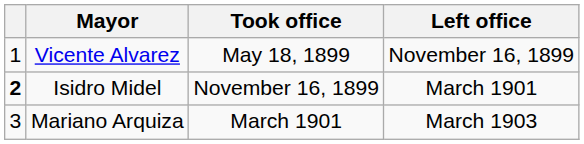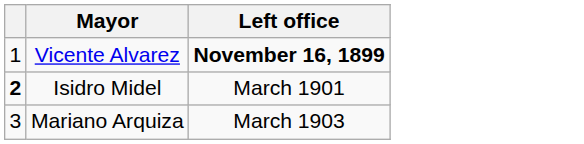- column: Took office | May 18, 1899 | November 16, 1899 | March 1901
Vicente Alvarez | Left office: normal -> bold
